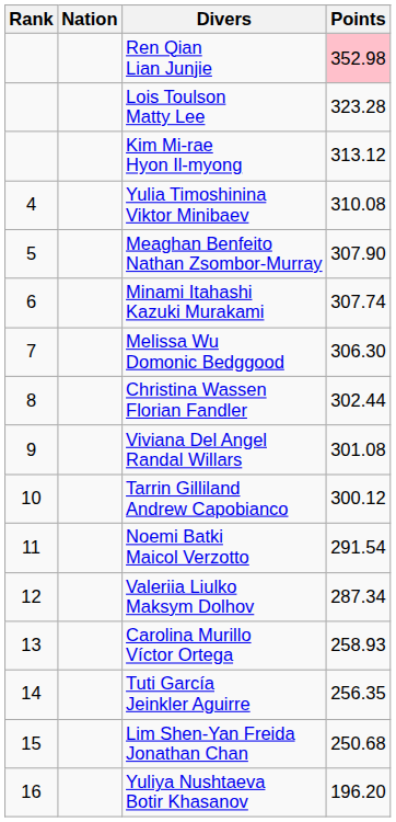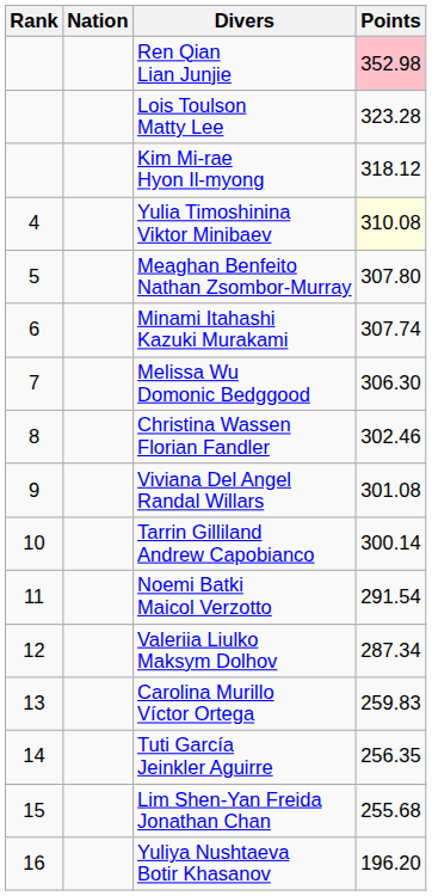Kim Mi-rae Hyon Il-myong | Points: 313.12 -> 318.12
Yulia Timoshinina Viktor Minibaev | Points: no background -> lightyellow background
Meaghan Benfeito Nathan Zsombor-Murray | Points: 307.90 -> 307.80
Christina Wassen Florian Fandler | Points: 302.44 -> 302.46
Tarrin Gilliland Andrew Capobianco | Points: 300.12 -> 300.14
Carolina Murillo Víctor Ortega | Points: 258.93 -> 259.83
Lim Shen-Yan Freida Jonathan Chan | Points: 250.68 -> 255.68
